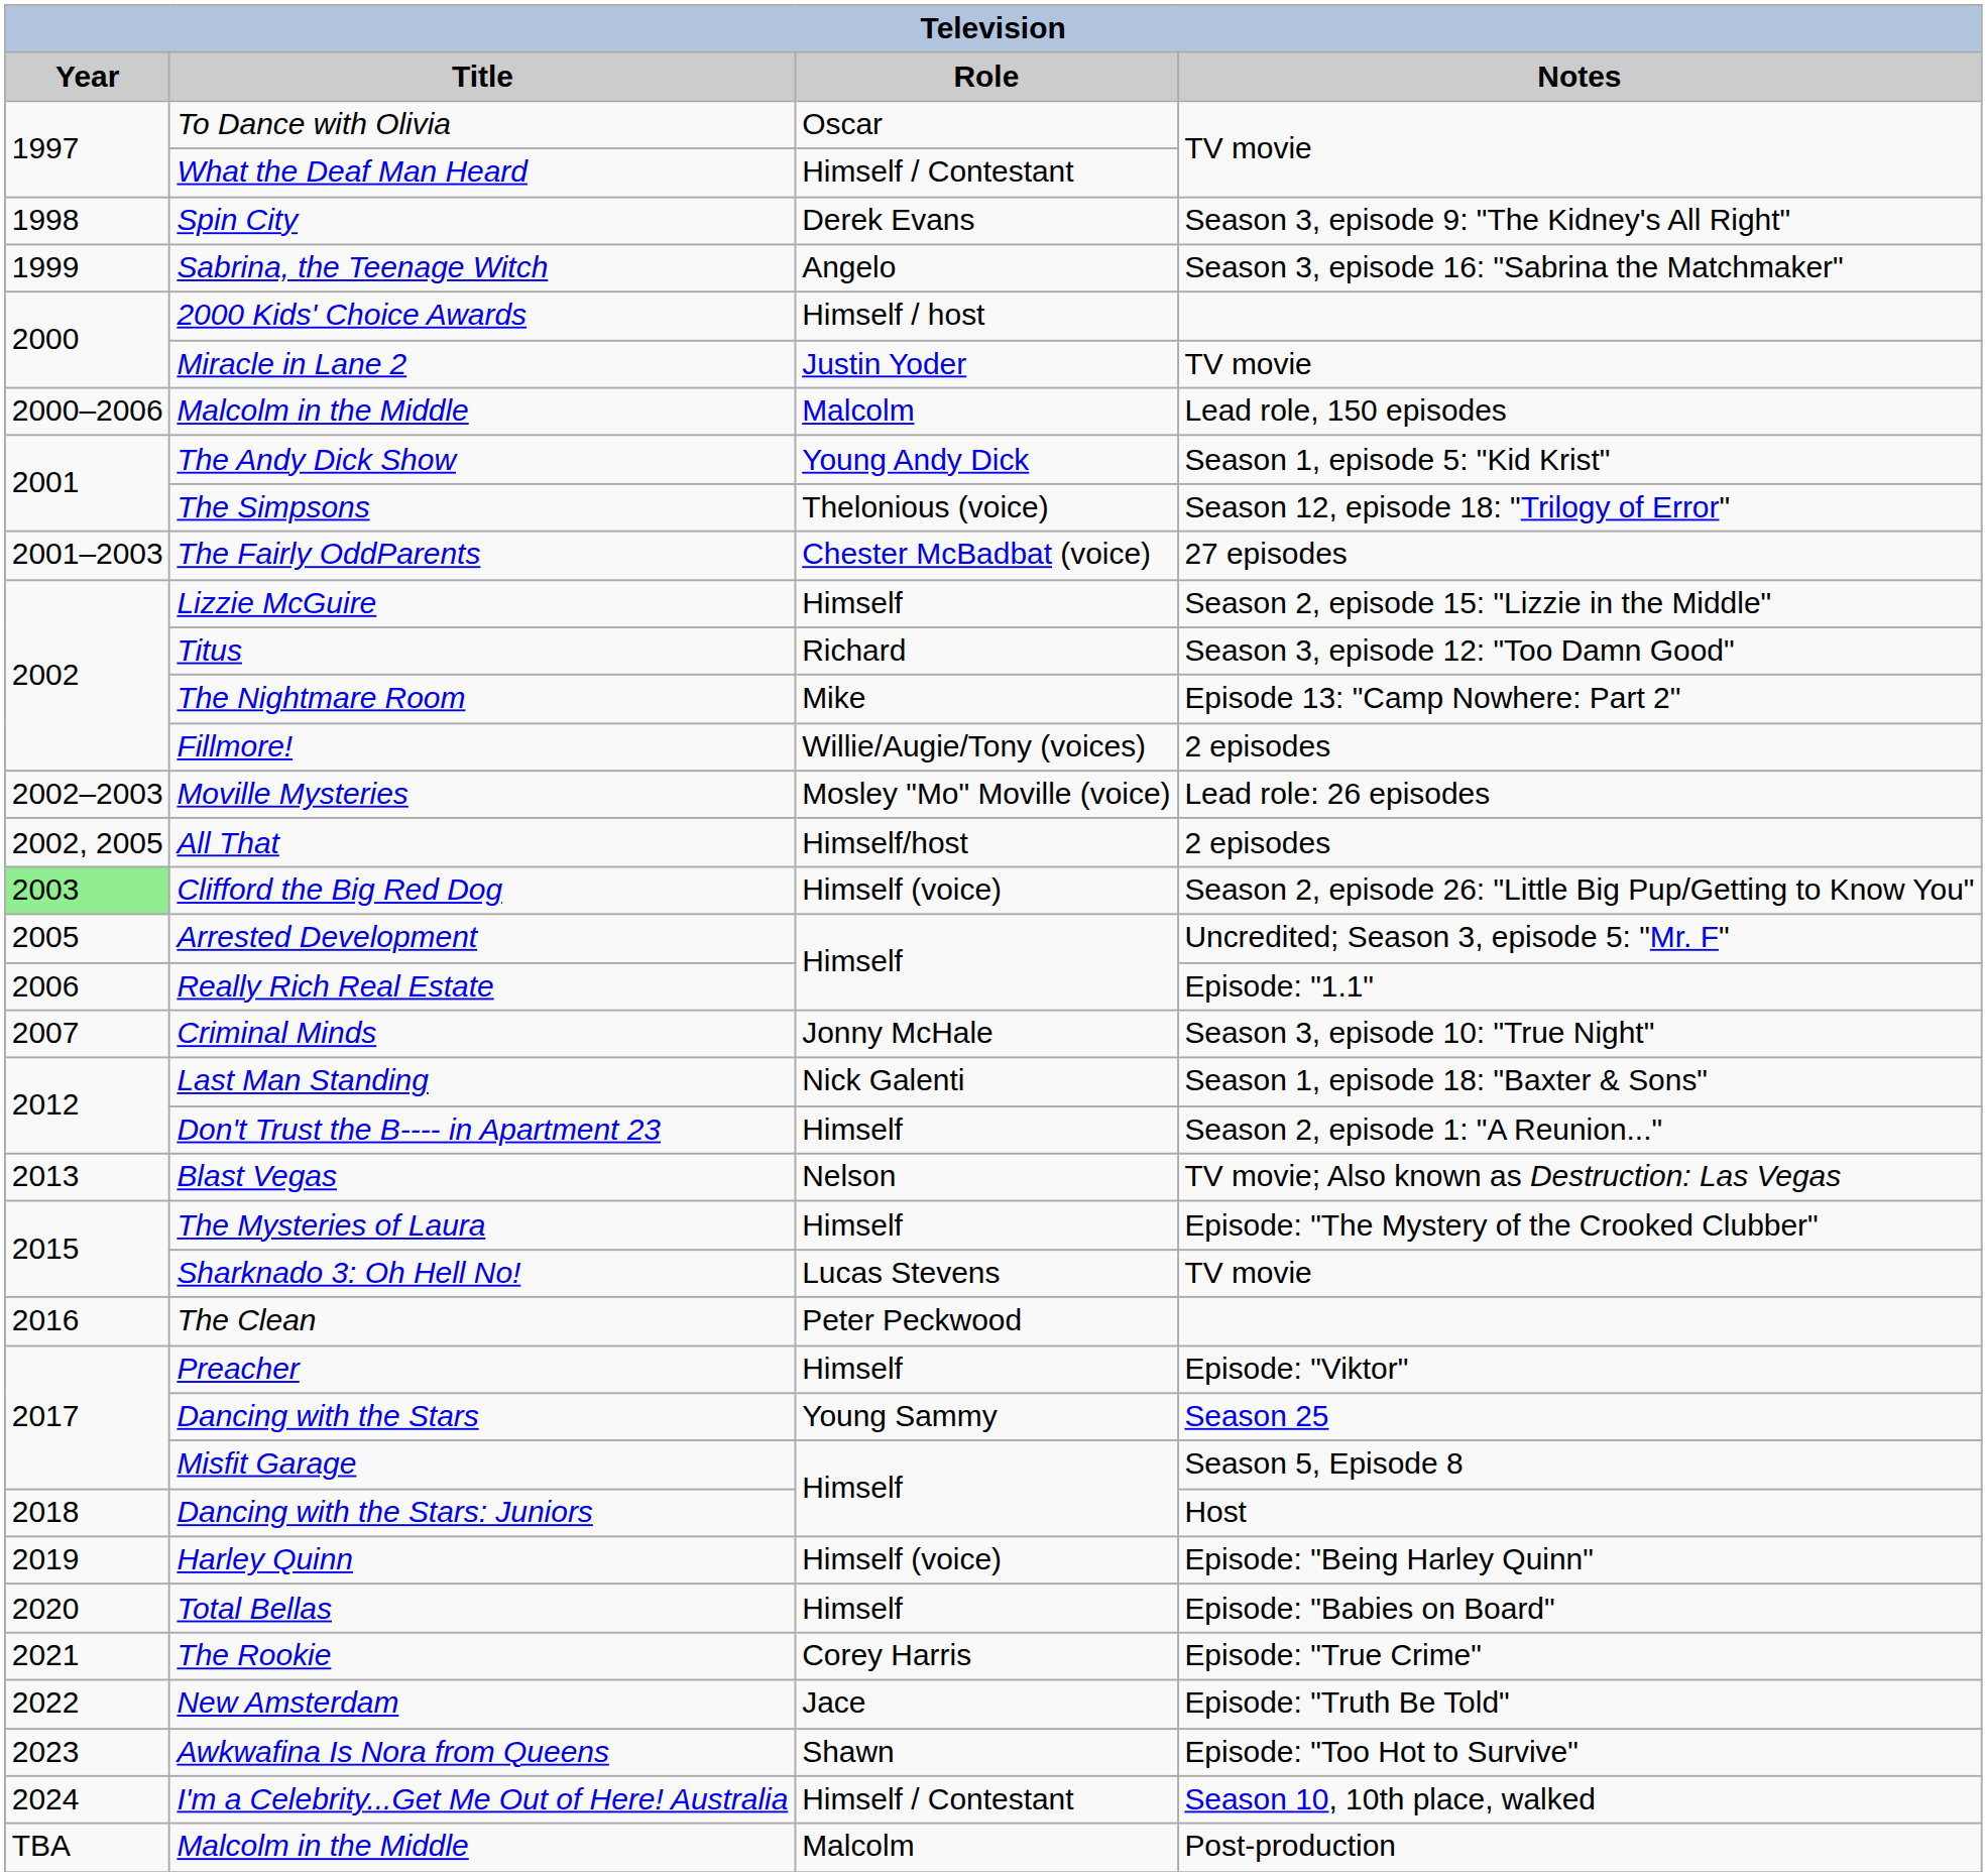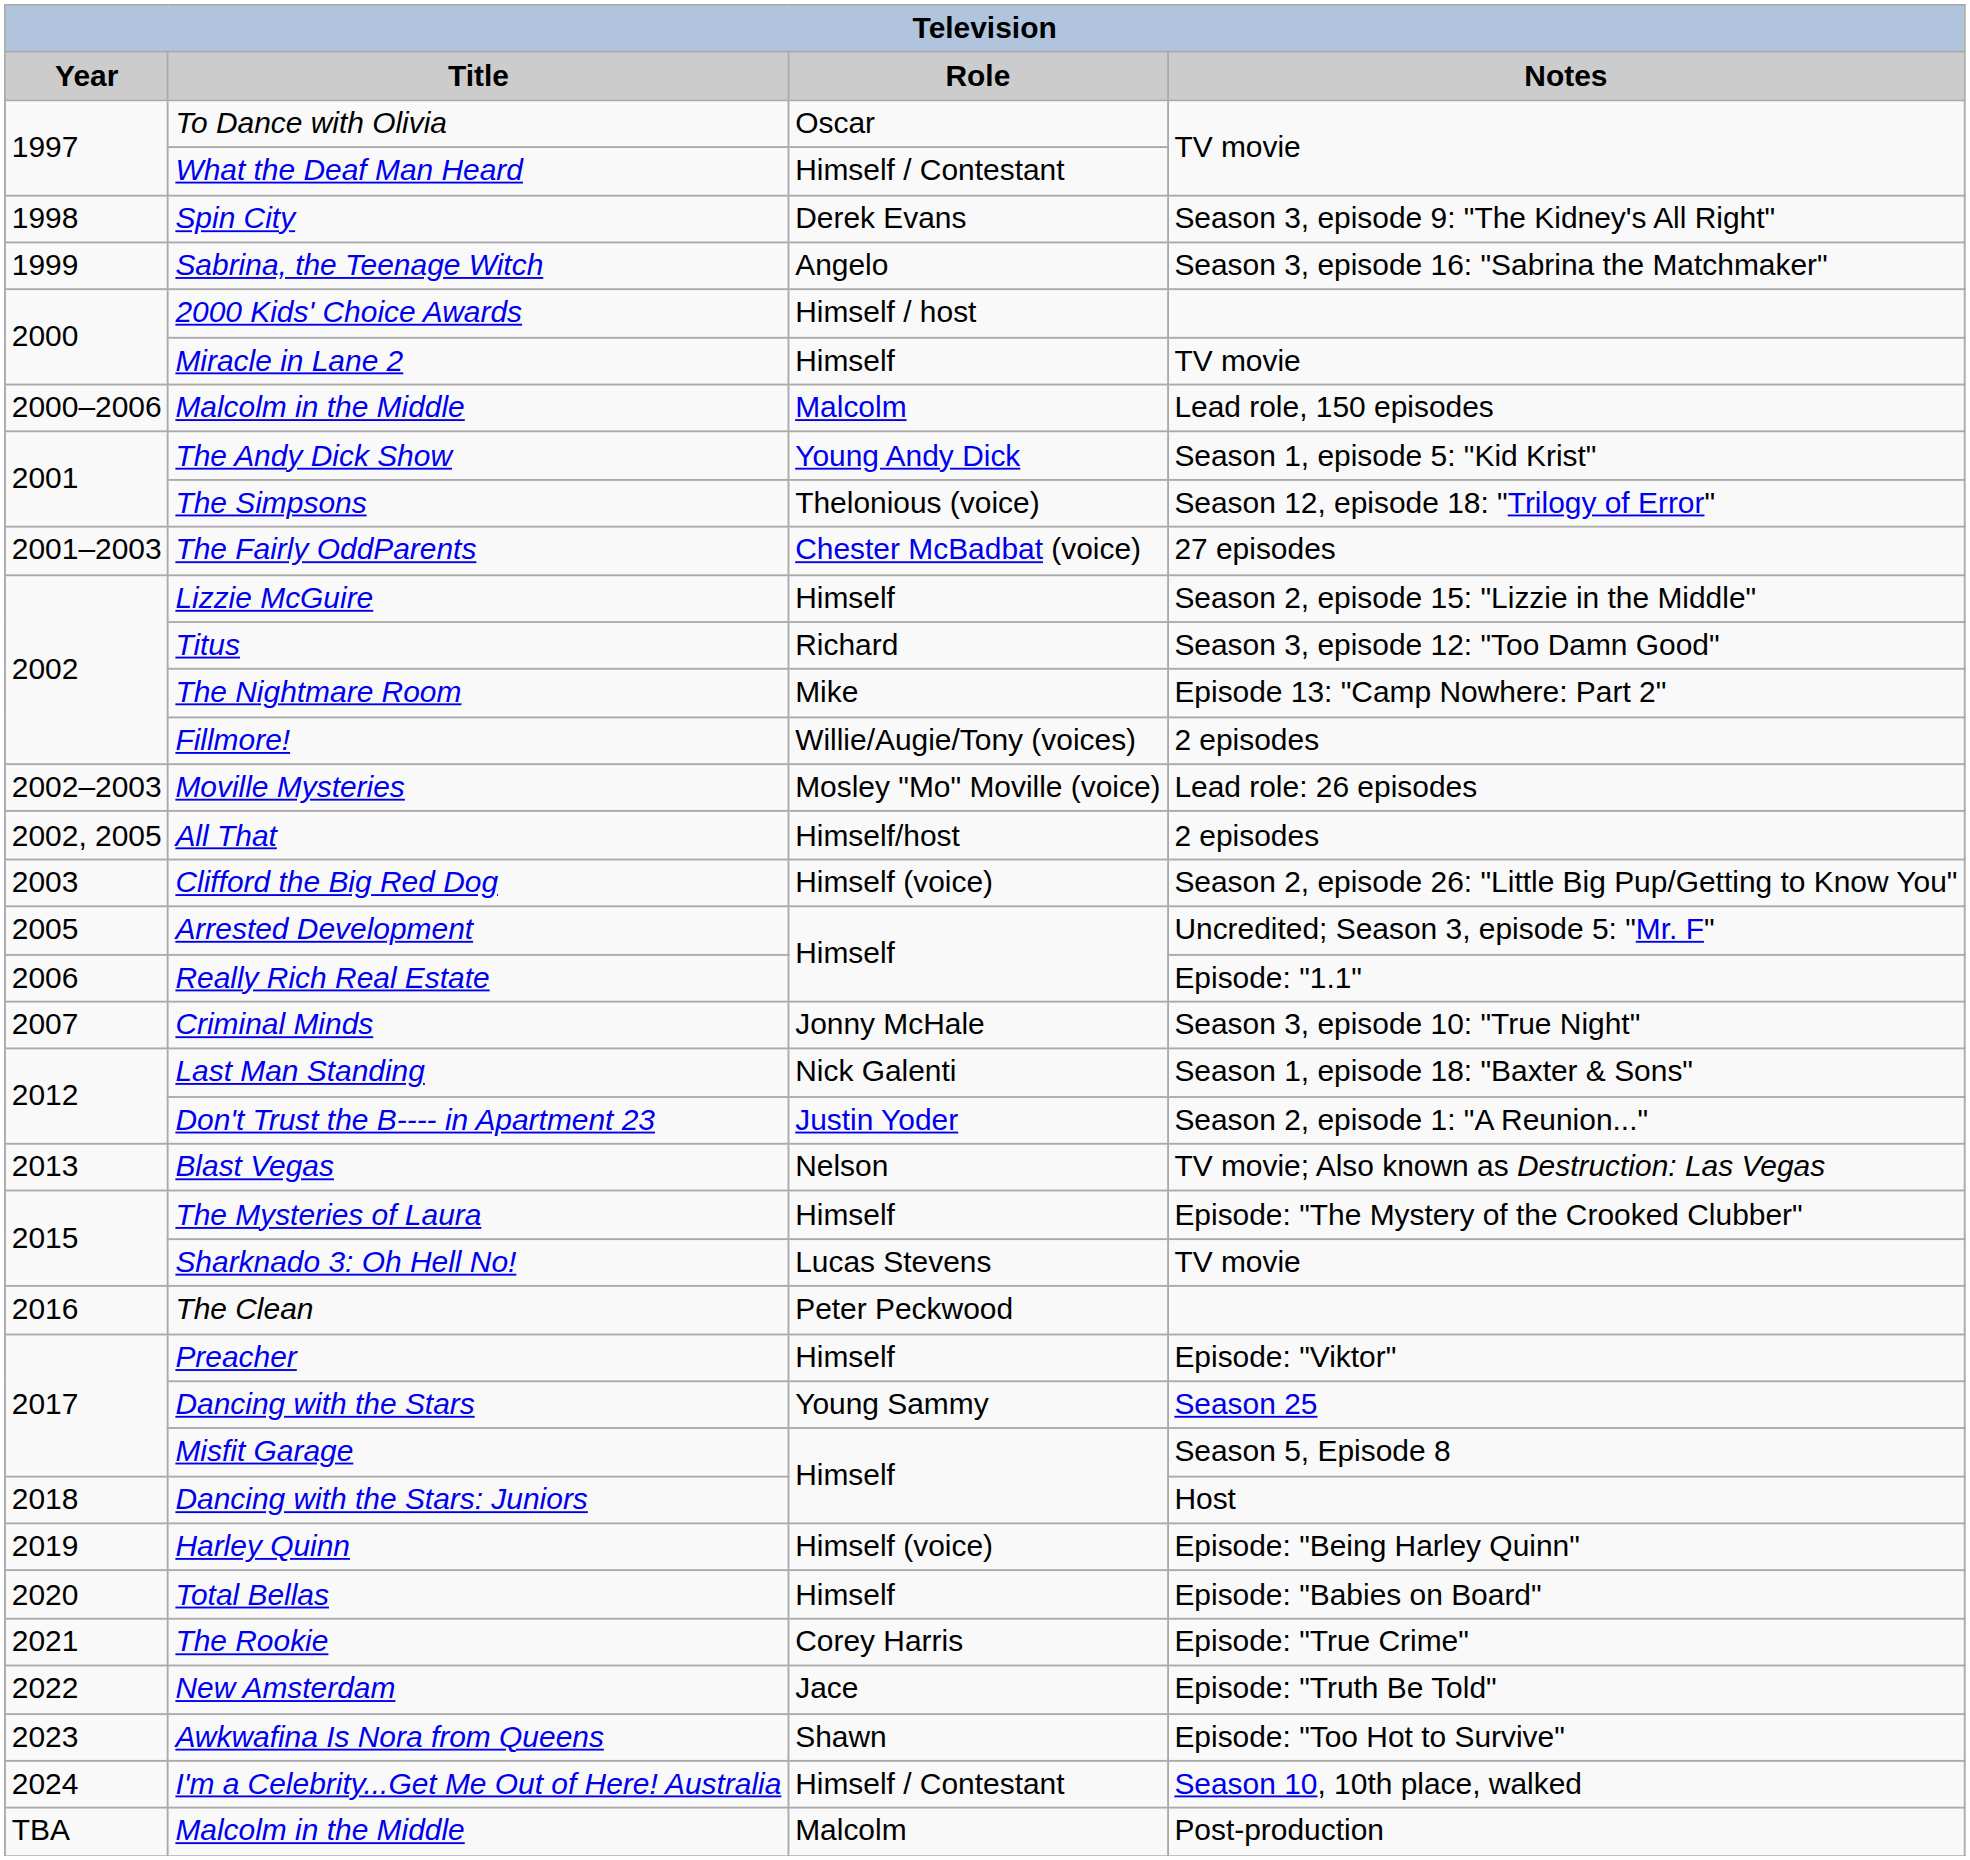Miracle in Lane 2 | Role: Justin Yoder -> Himself
Clifford the Big Red Dog | Year: lightgreen background -> no background
Don't Trust the B---- in Apartment 23 | Role: Himself -> Justin Yoder
